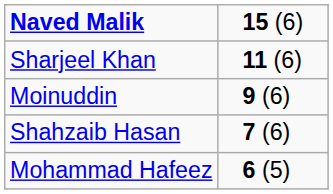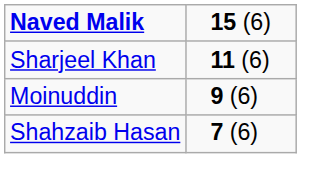- row: Mohammad Hafeez | 6 (5)
